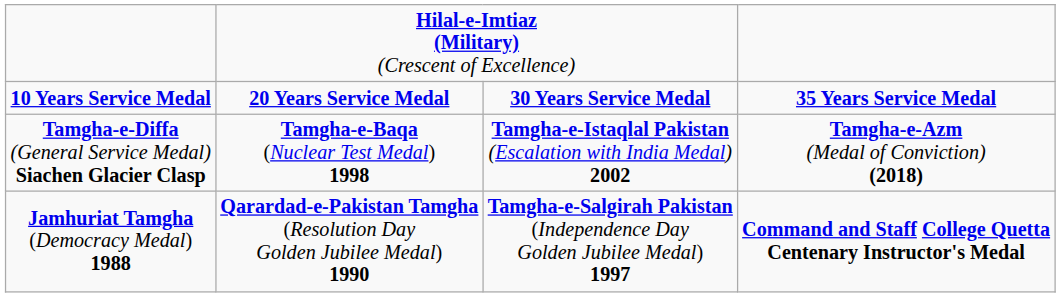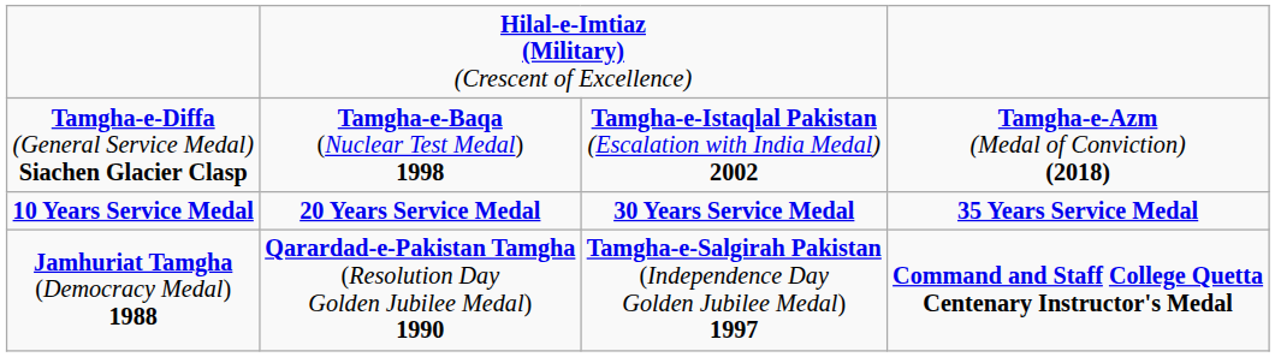rows swapped: Tamgha-e-Diffa (General Service Medal) Siachen Glacier Clasp <-> 10 Years Service Medal
